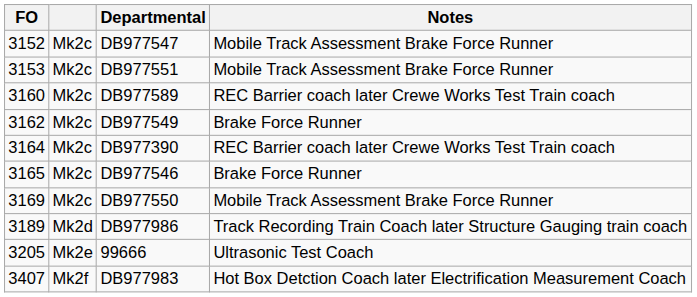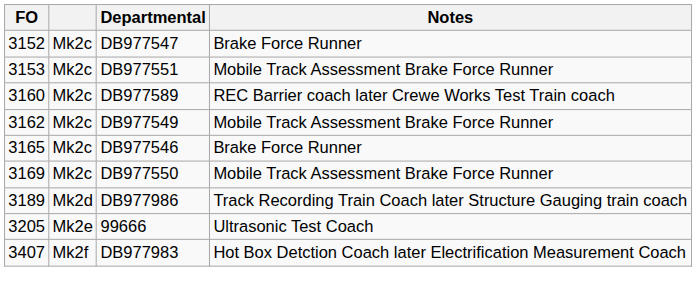DB977547 | Notes: Mobile Track Assessment Brake Force Runner -> Brake Force Runner
DB977549 | Notes: Brake Force Runner -> Mobile Track Assessment Brake Force Runner
- row: 3164 | Mk2c | DB977390 | REC Barrier coach later Crewe Works Test Train coach
